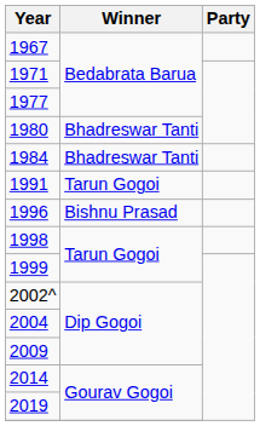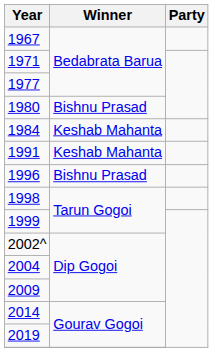1980 | Winner: Bhadreswar Tanti -> Bishnu Prasad
1984 | Winner: Bhadreswar Tanti -> Keshab Mahanta
1991 | Winner: Tarun Gogoi -> Keshab Mahanta
